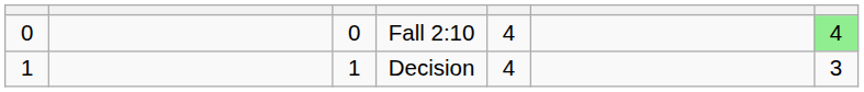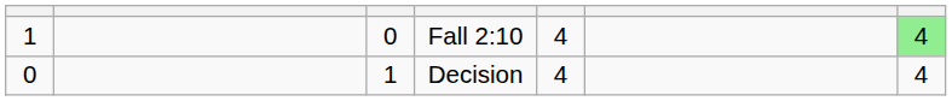Fall 2:10 | column 1: 0 -> 1
Decision | column 1: 1 -> 0
Decision | column 7: 3 -> 4
